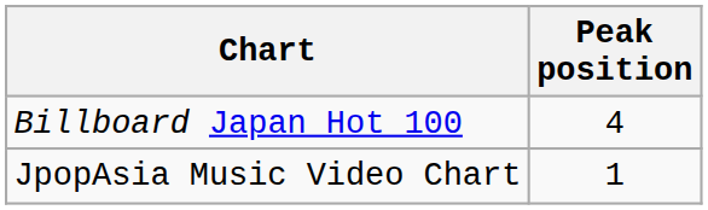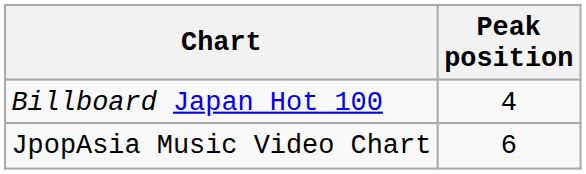JpopAsia Music Video Chart | Peak position: 1 -> 6
